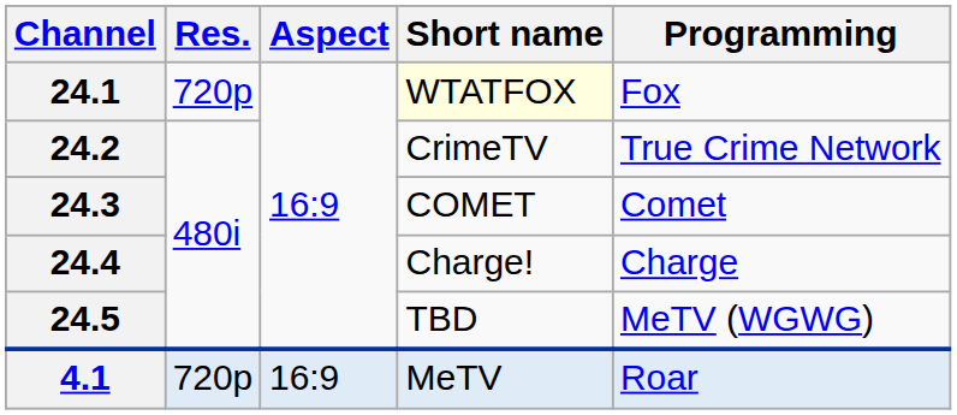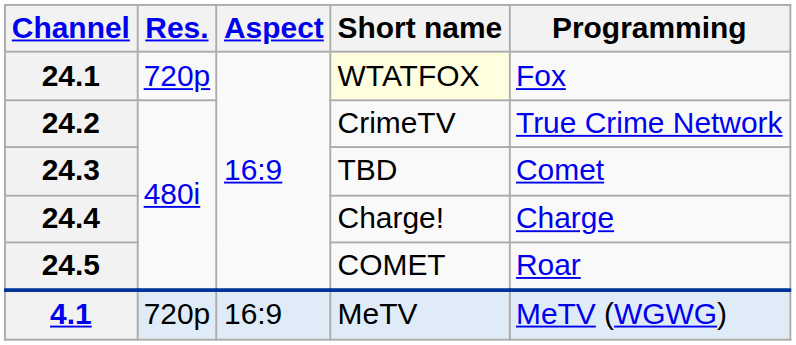24.3 | Short name: COMET -> TBD
24.5 | Short name: TBD -> COMET
24.5 | Programming: MeTV (WGWG) -> Roar
4.1 | Programming: Roar -> MeTV (WGWG)
